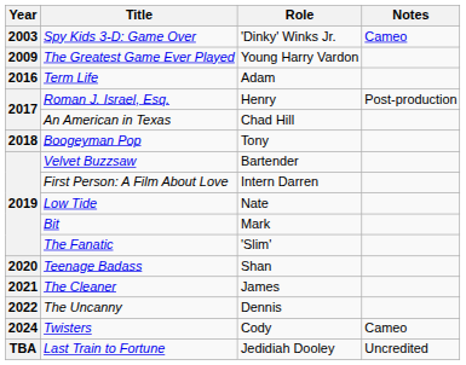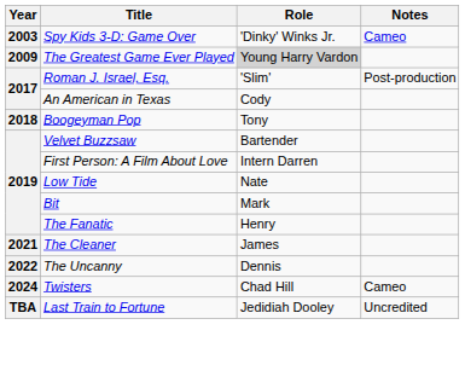The Greatest Game Ever Played | Role: no background -> lightgrey background
- row: 2016 | Term Life | Adam
Roman J. Israel, Esq. | Role: Henry -> 'Slim'
An American in Texas | Role: Chad Hill -> Cody
The Fanatic | Role: 'Slim' -> Henry
- row: 2020 | Teenage Badass | Shan
Twisters | Role: Cody -> Chad Hill
